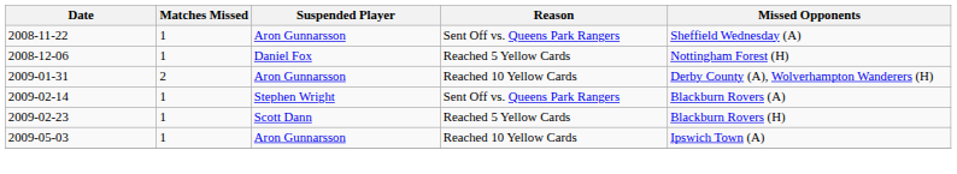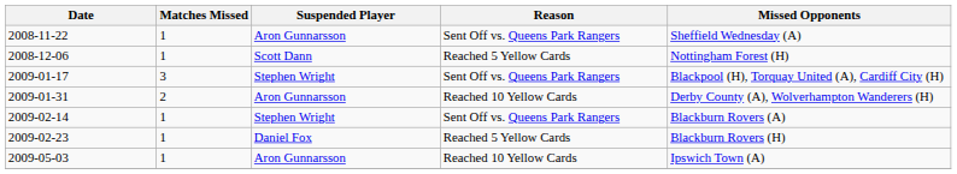2008-12-06 | Suspended Player: Daniel Fox -> Scott Dann
+ row: 2009-01-17 | 3 | Stephen Wright | Sent Off vs. Queens Park Rangers | Blackpool (H), Torquay United (A), Cardiff City (H)
2009-02-23 | Suspended Player: Scott Dann -> Daniel Fox
